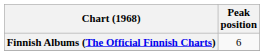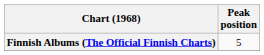Finnish Albums (The Official Finnish Charts) | Peak position: 6 -> 5
